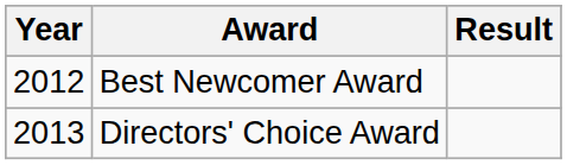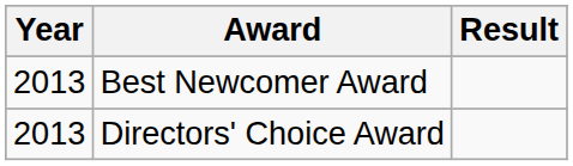Best Newcomer Award | Year: 2012 -> 2013
